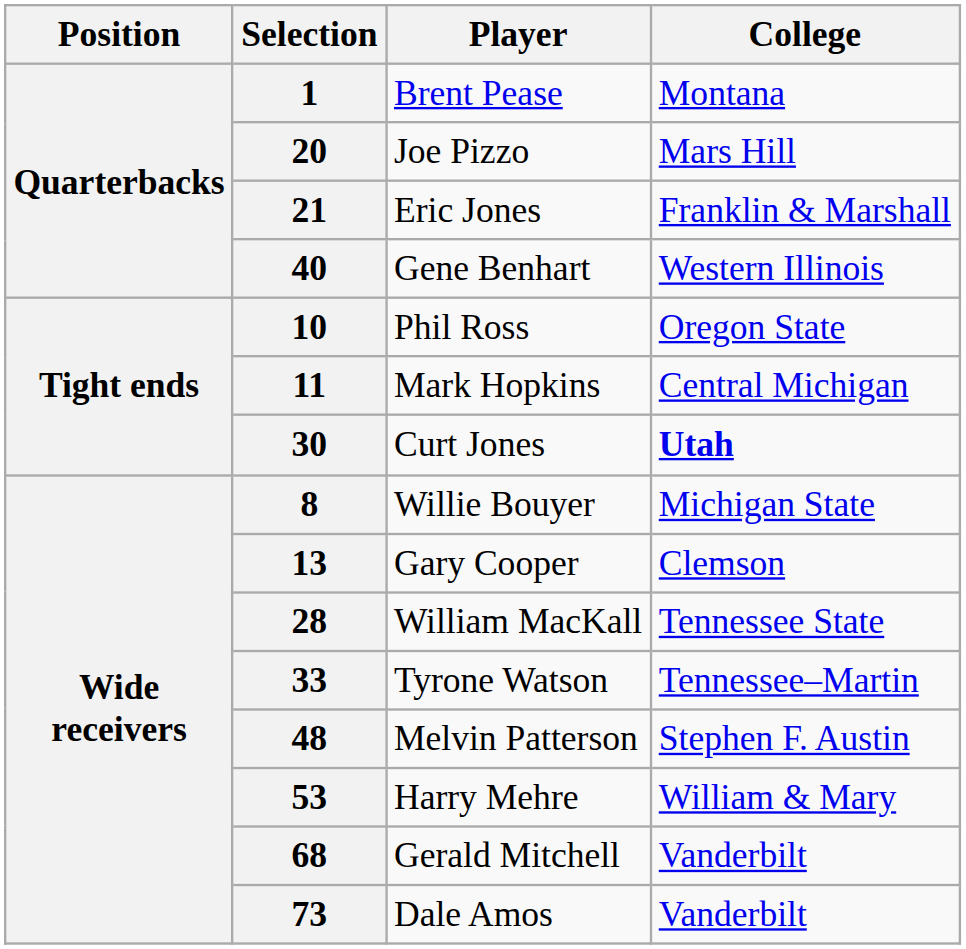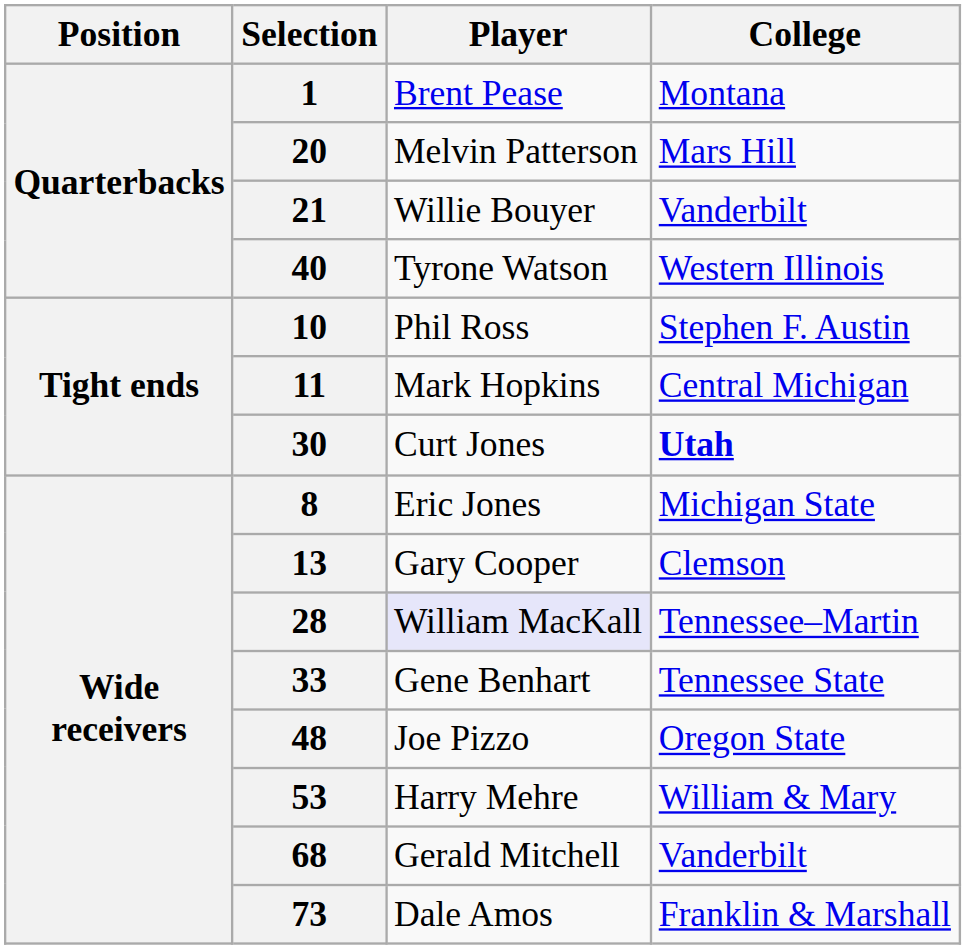20 | Player: Joe Pizzo -> Melvin Patterson
21 | Player: Eric Jones -> Willie Bouyer
21 | College: Franklin & Marshall -> Vanderbilt
40 | Player: Gene Benhart -> Tyrone Watson
10 | College: Oregon State -> Stephen F. Austin
8 | Player: Willie Bouyer -> Eric Jones
28 | Player: no background -> lavender background
28 | College: Tennessee State -> Tennessee–Martin
33 | Player: Tyrone Watson -> Gene Benhart
33 | College: Tennessee–Martin -> Tennessee State
48 | Player: Melvin Patterson -> Joe Pizzo
48 | College: Stephen F. Austin -> Oregon State
73 | College: Vanderbilt -> Franklin & Marshall
